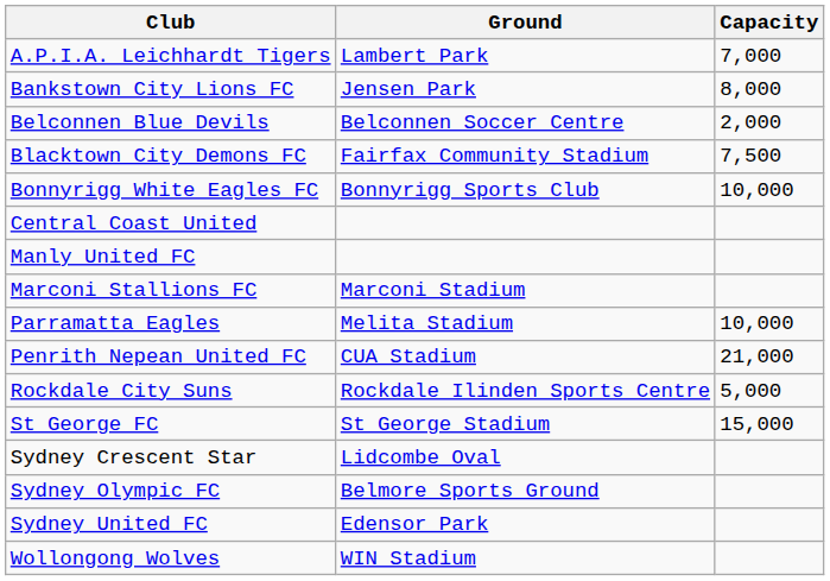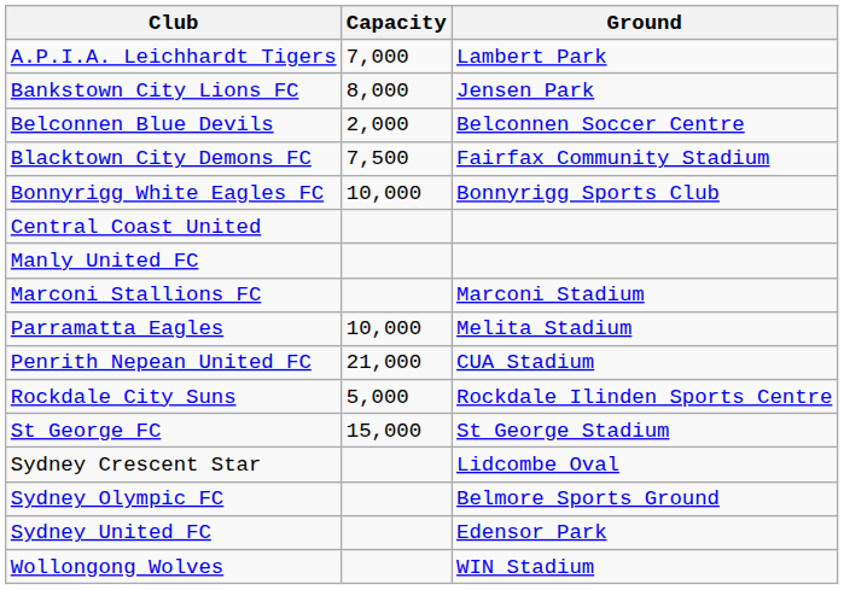columns swapped: Ground <-> Capacity
